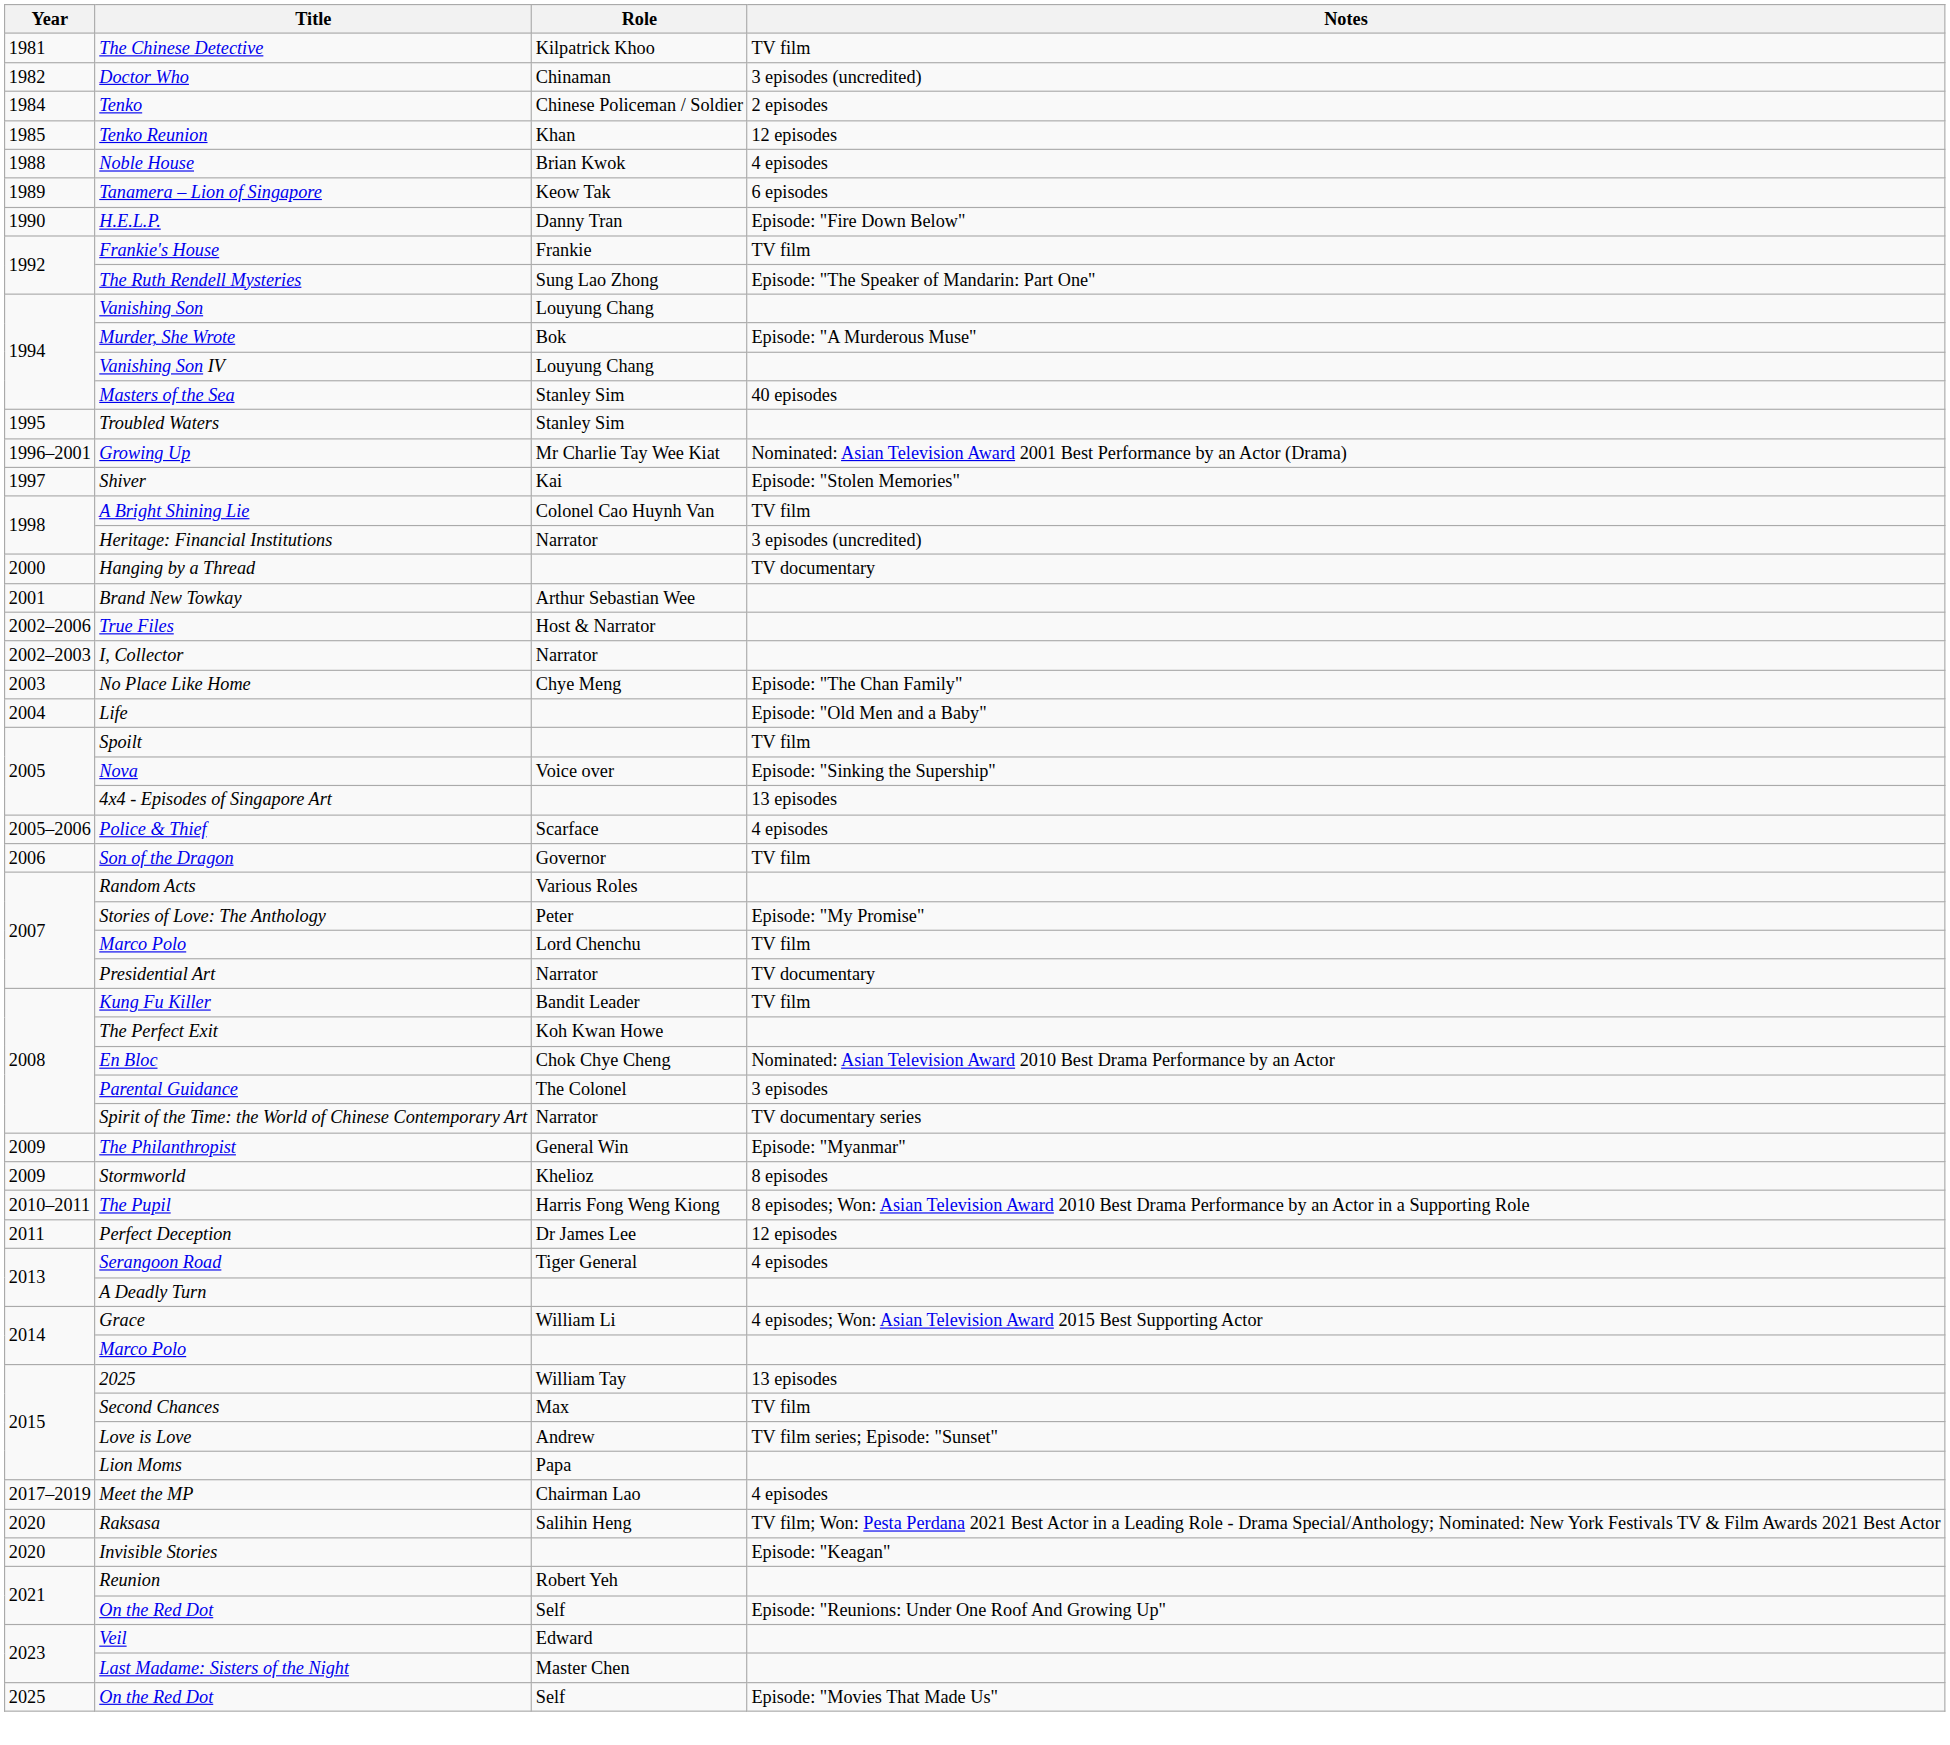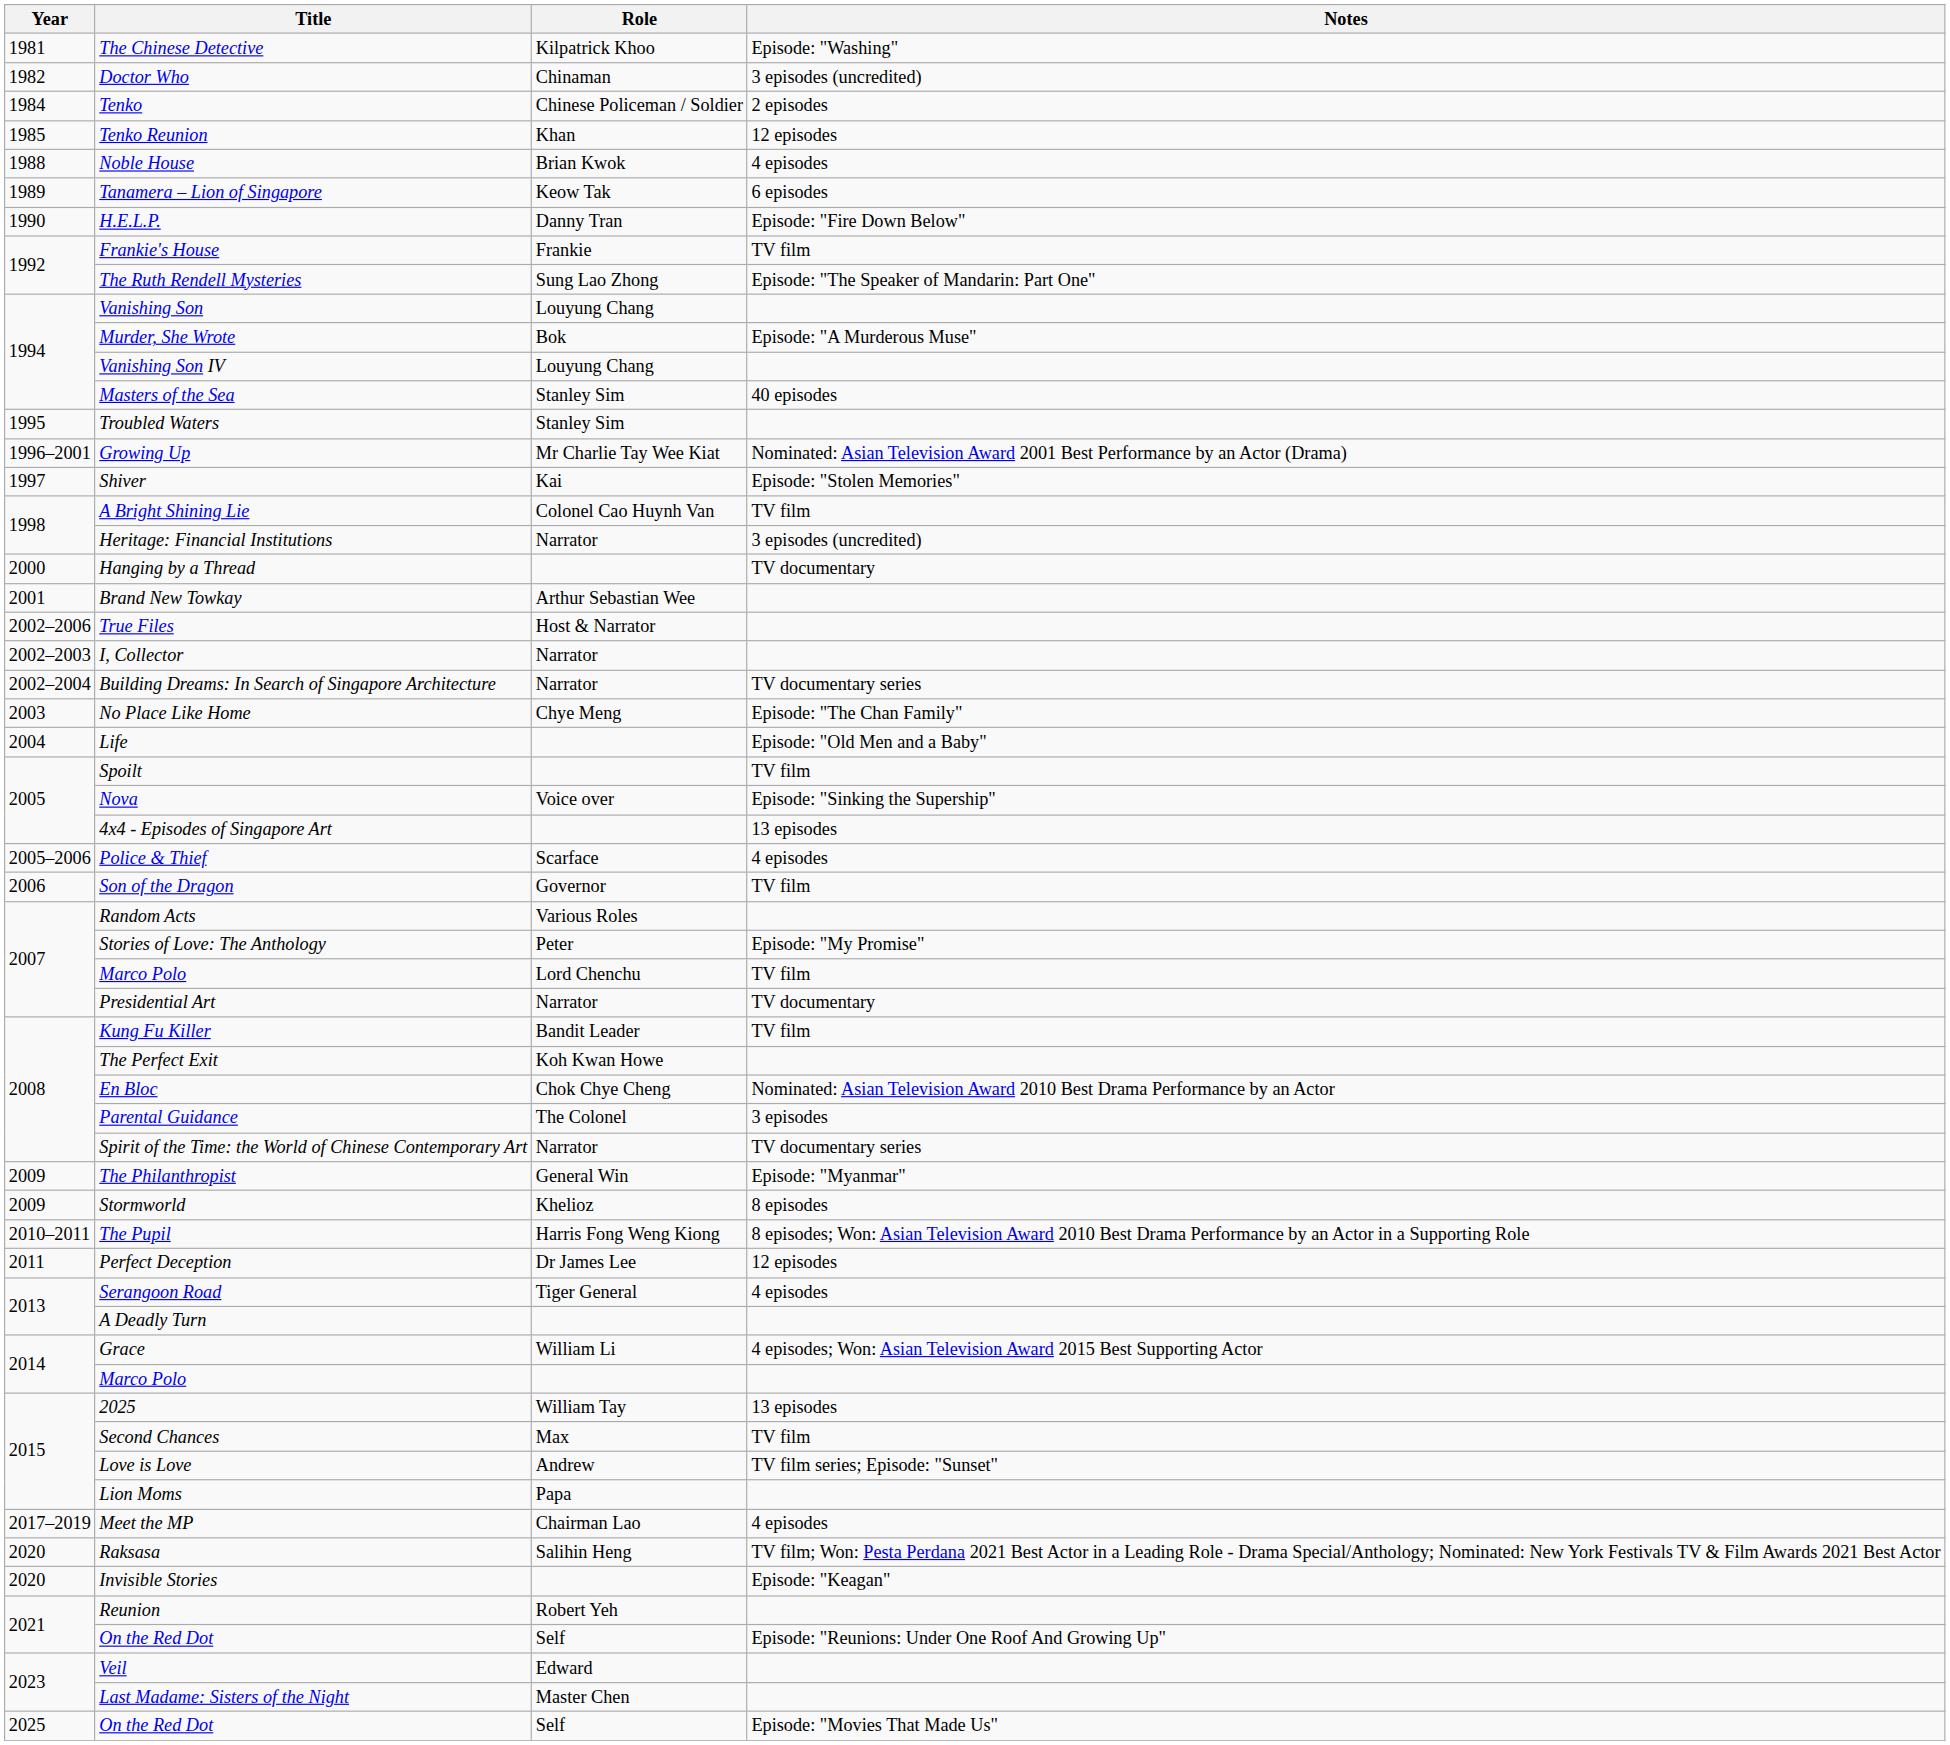The Chinese Detective | Notes: TV film -> Episode: "Washing"
+ row: 2002–2004 | Building Dreams: In Search of Singapore Architecture | Narrator | TV documentary series
